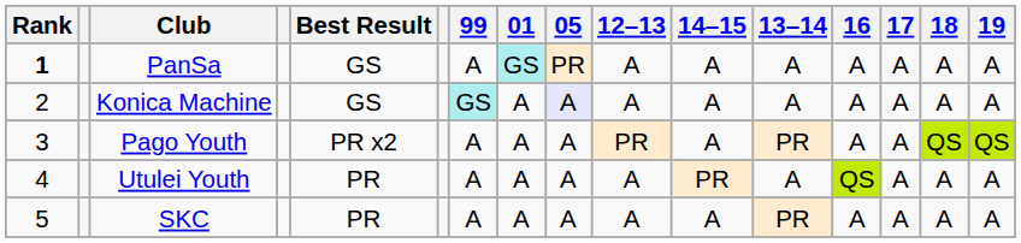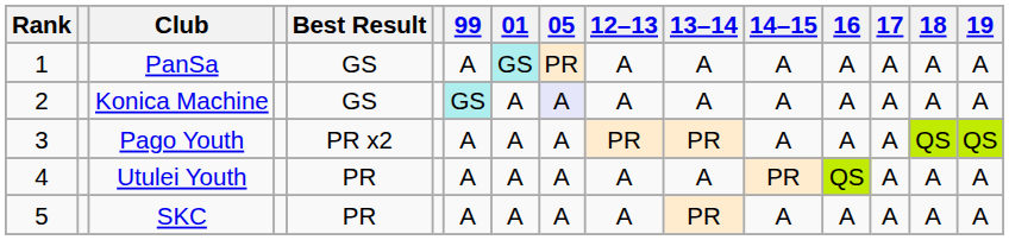columns swapped: 13–14 <-> 14–15
PanSa | Rank: bold -> normal
